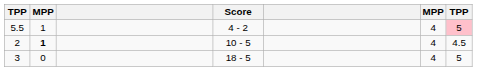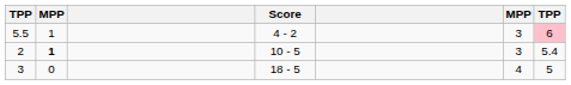5.5 | column 6: 4 -> 3
5.5 | column 7: 5 -> 6
2 | column 6: 4 -> 3
2 | column 7: 4.5 -> 5.4
